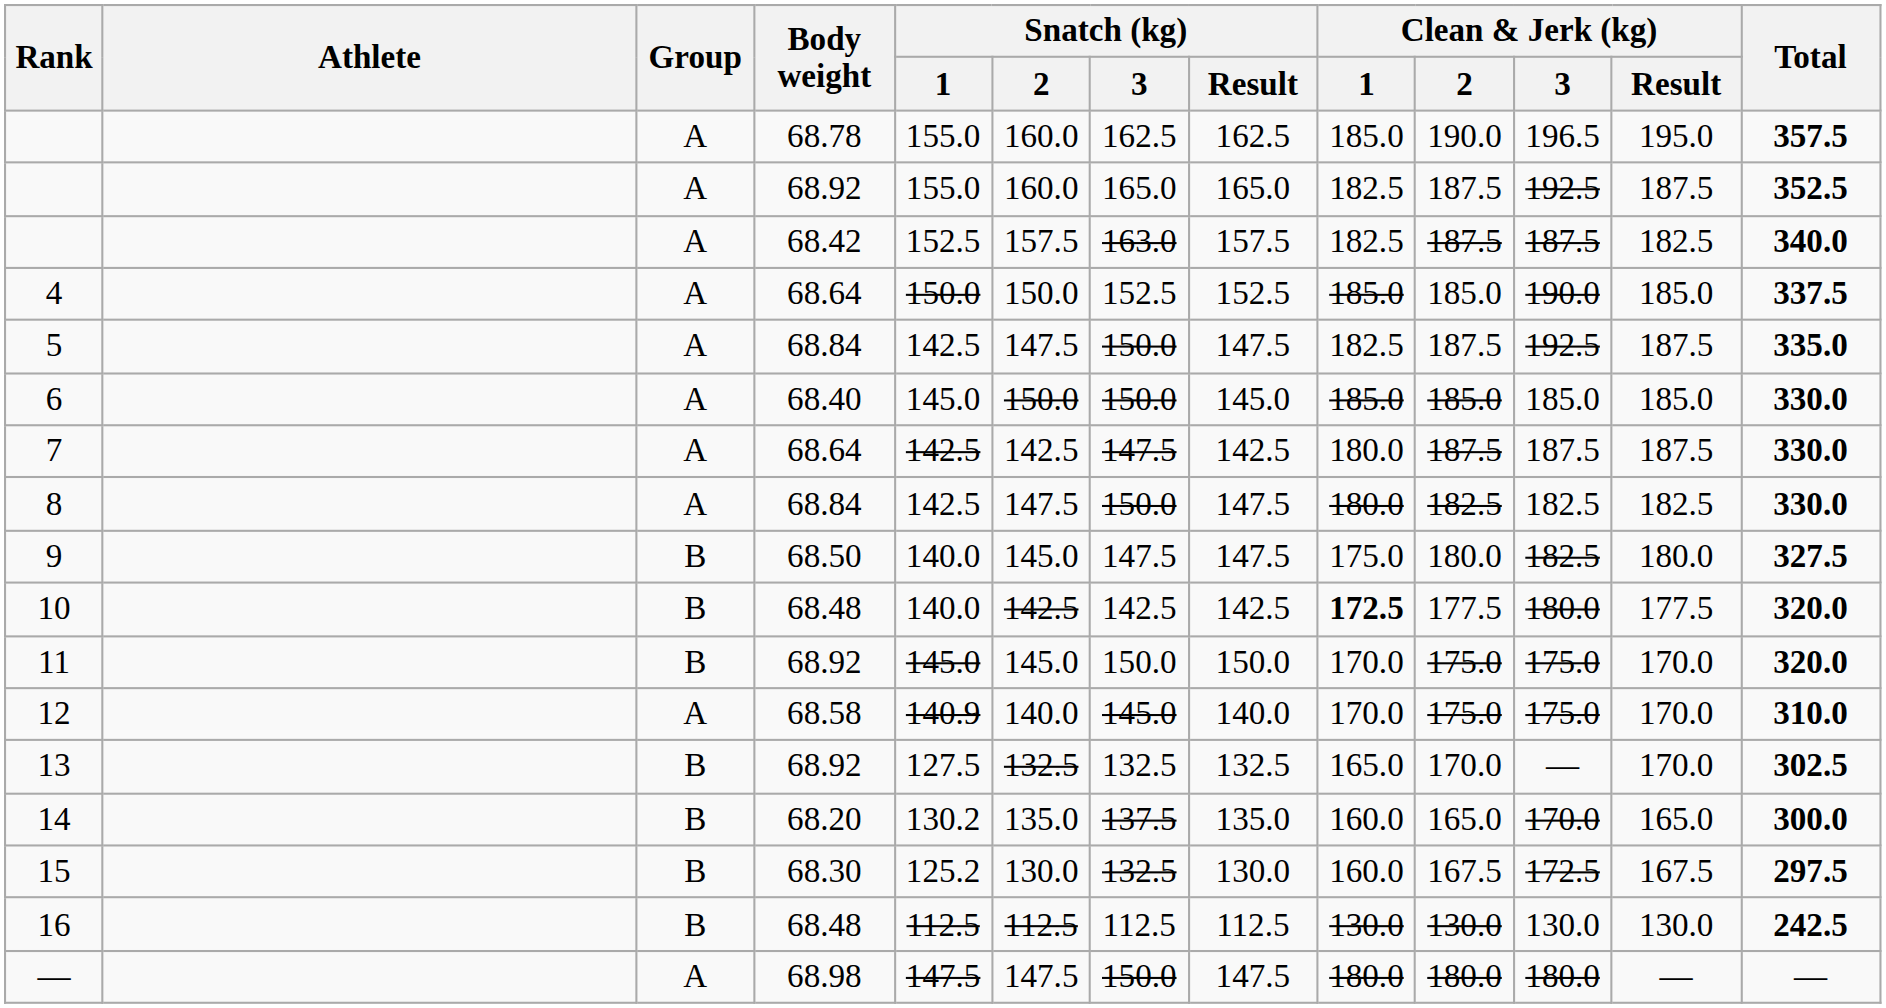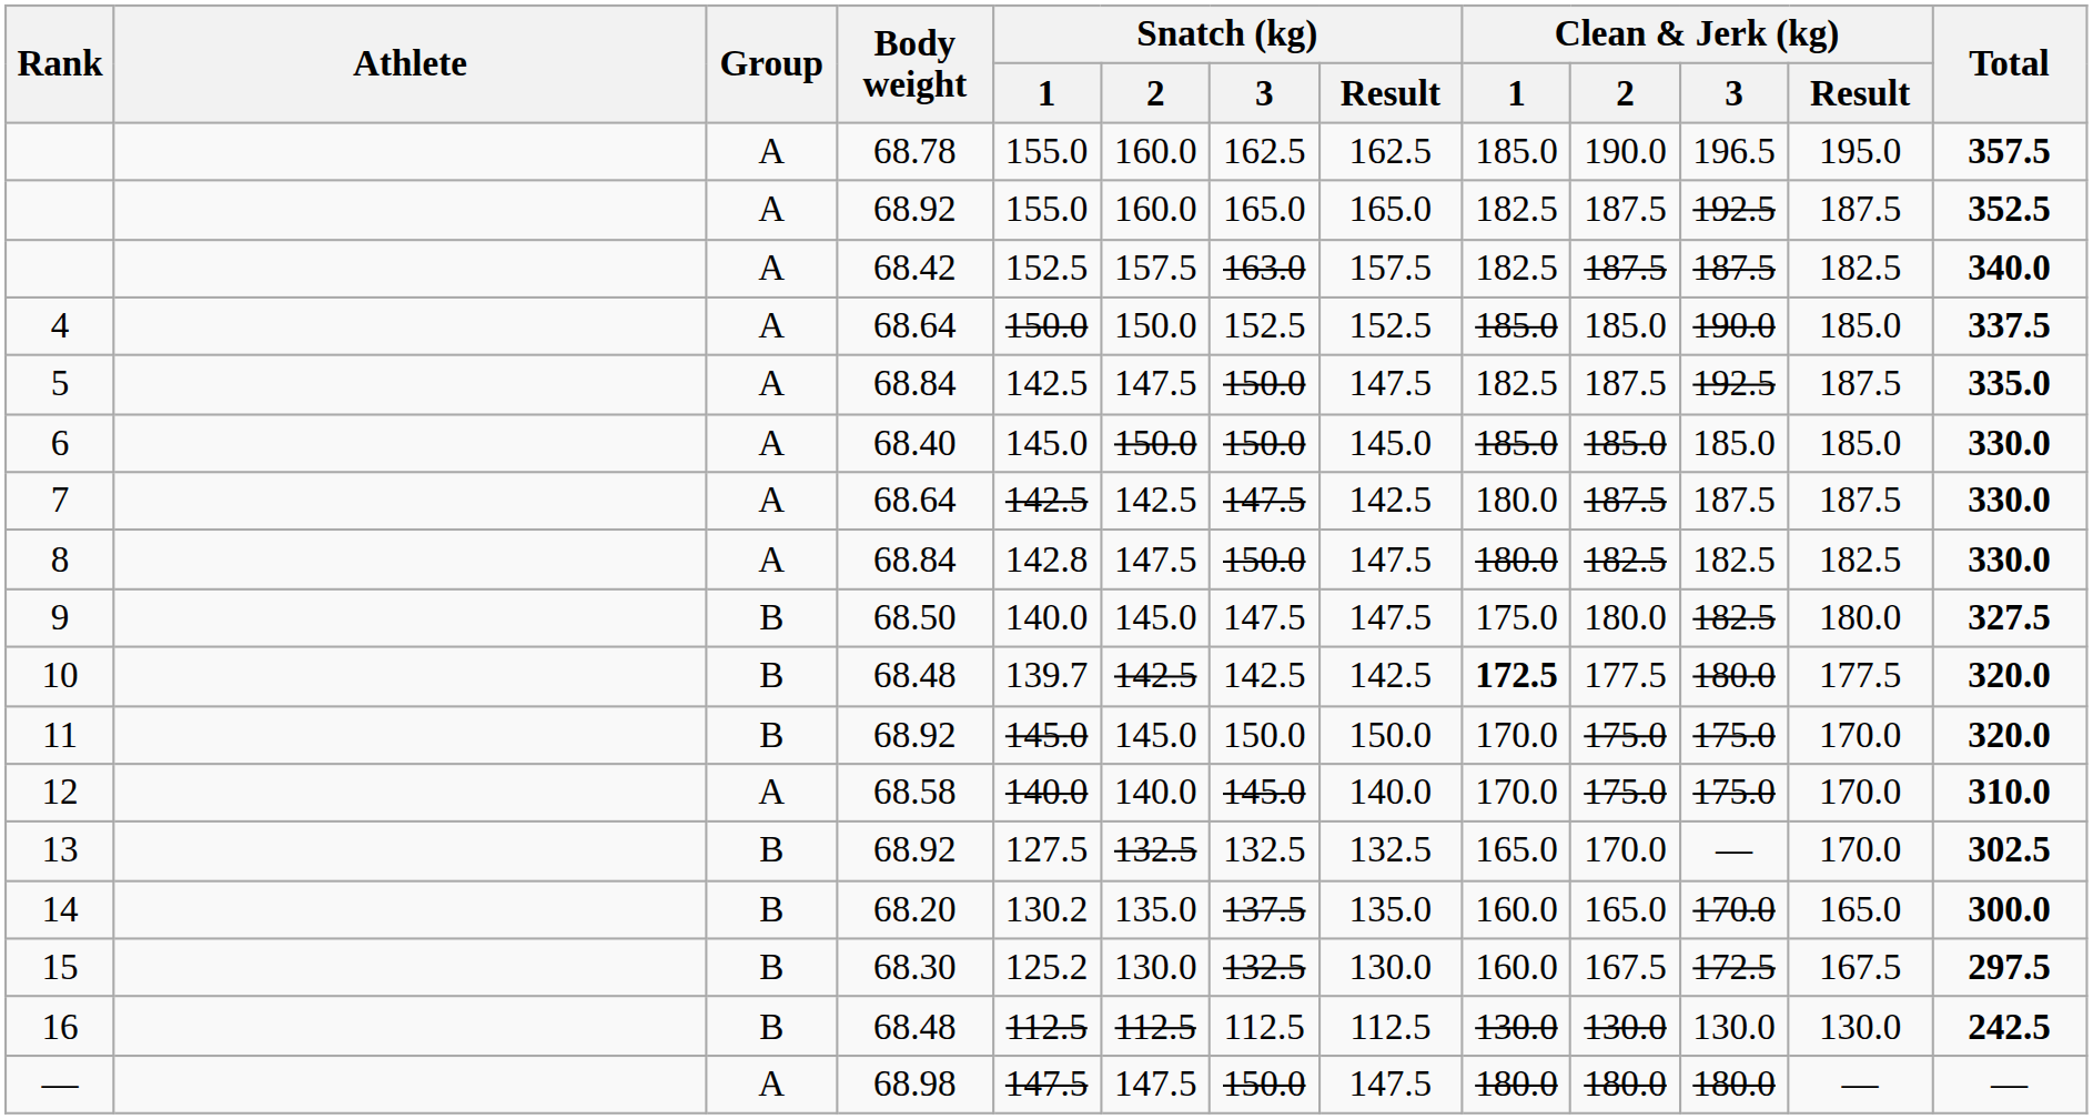8 | Snatch (kg) / 1: 142.5 -> 142.8
10 | Snatch (kg) / 1: 140.0 -> 139.7
12 | Snatch (kg) / 1: 140.9 -> 140.0
